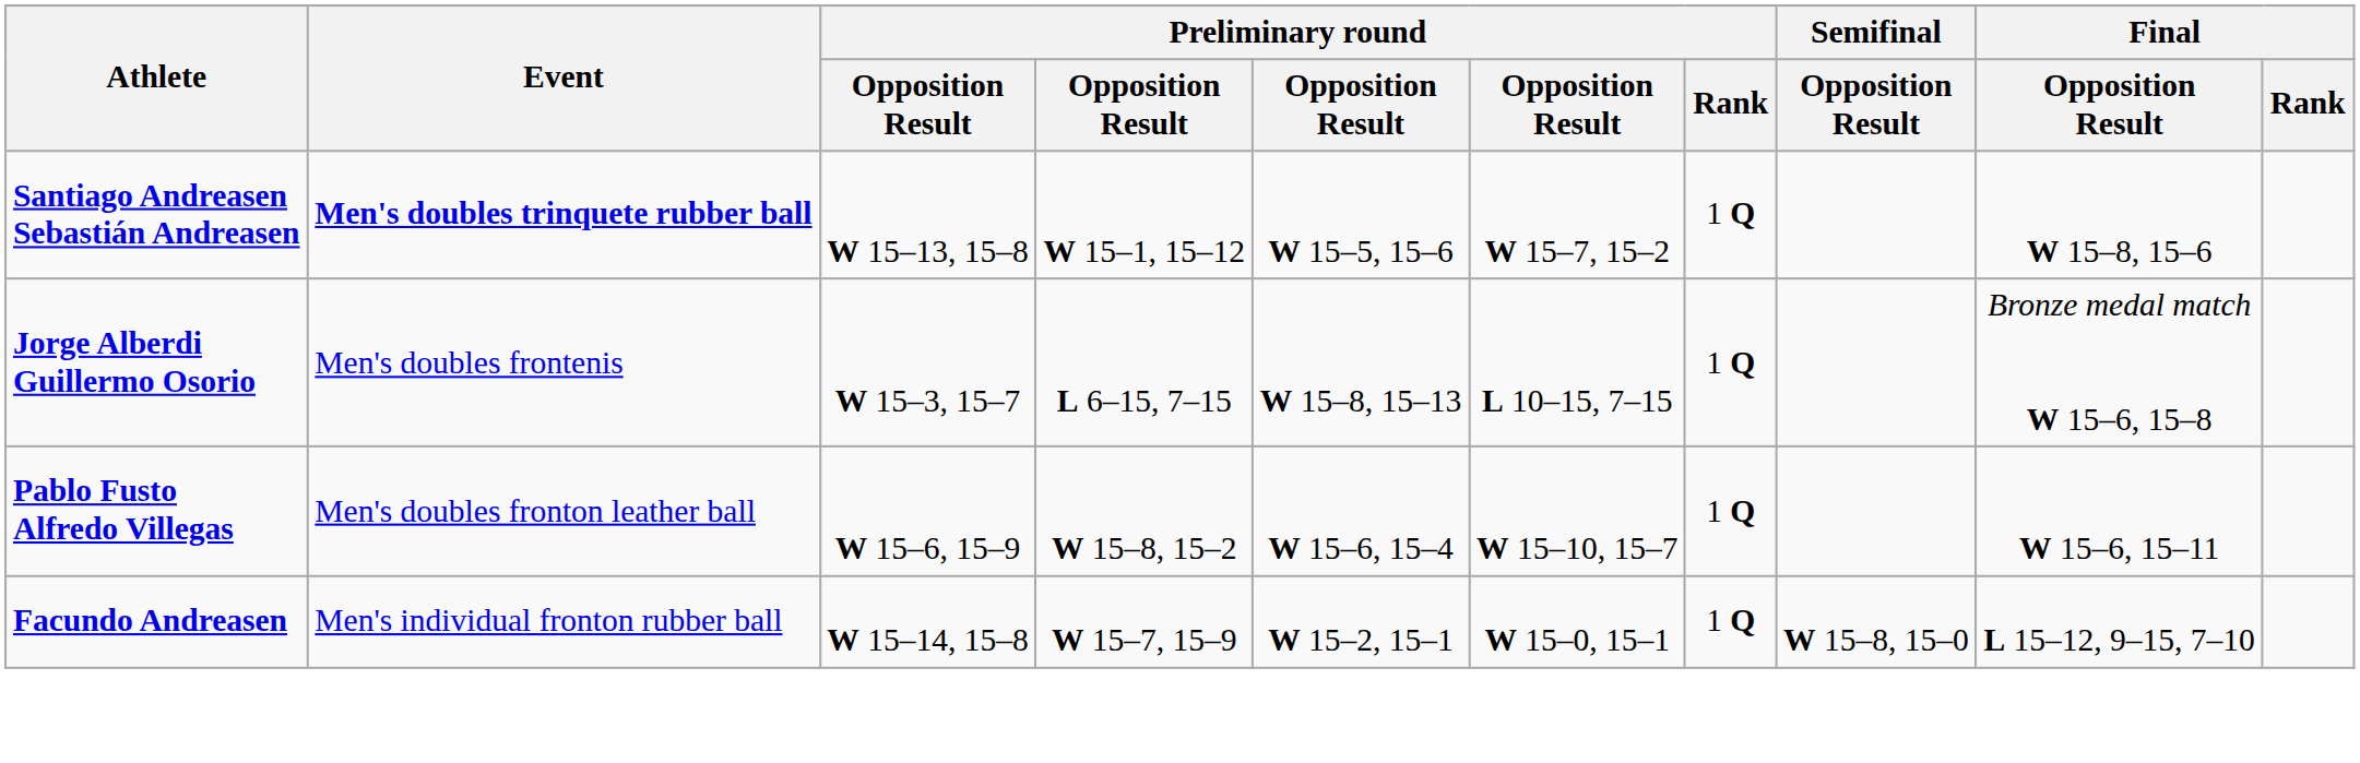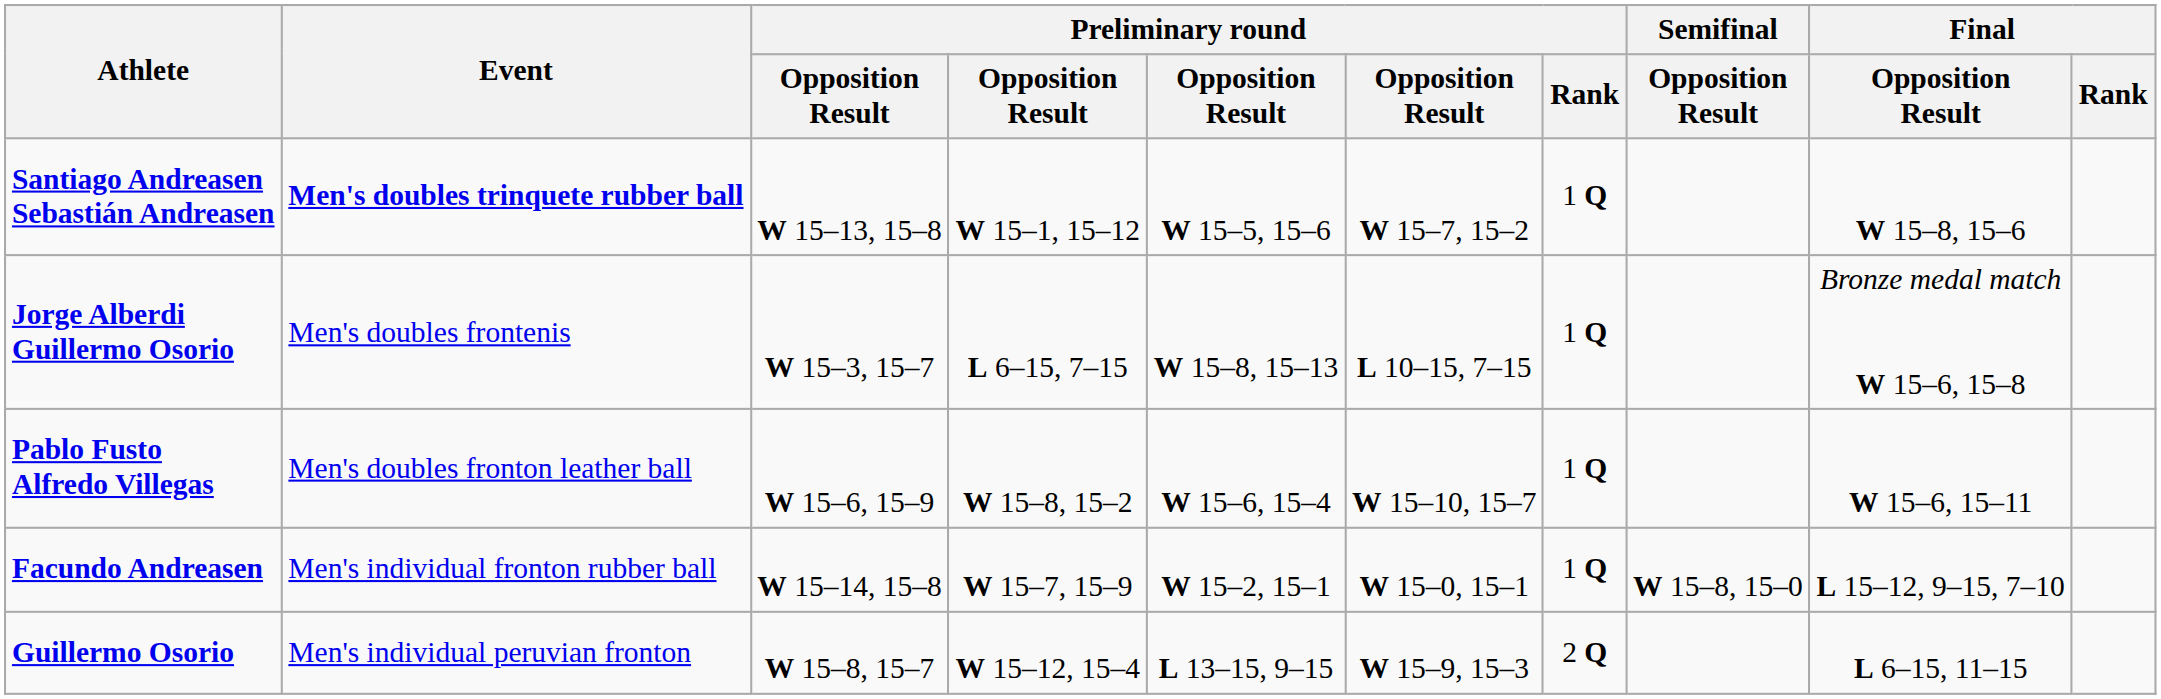+ row: Guillermo Osorio | Men's individual peruvian fronton | W 15–8, 15–7 | W 15–12, 15–4 | L 13–15, 9–15 | W 15–9, 15–3 | 2 Q | L 6–15, 11–15
